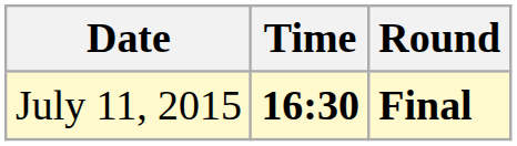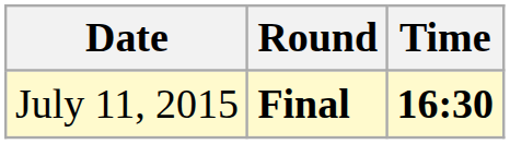columns swapped: Time <-> Round
